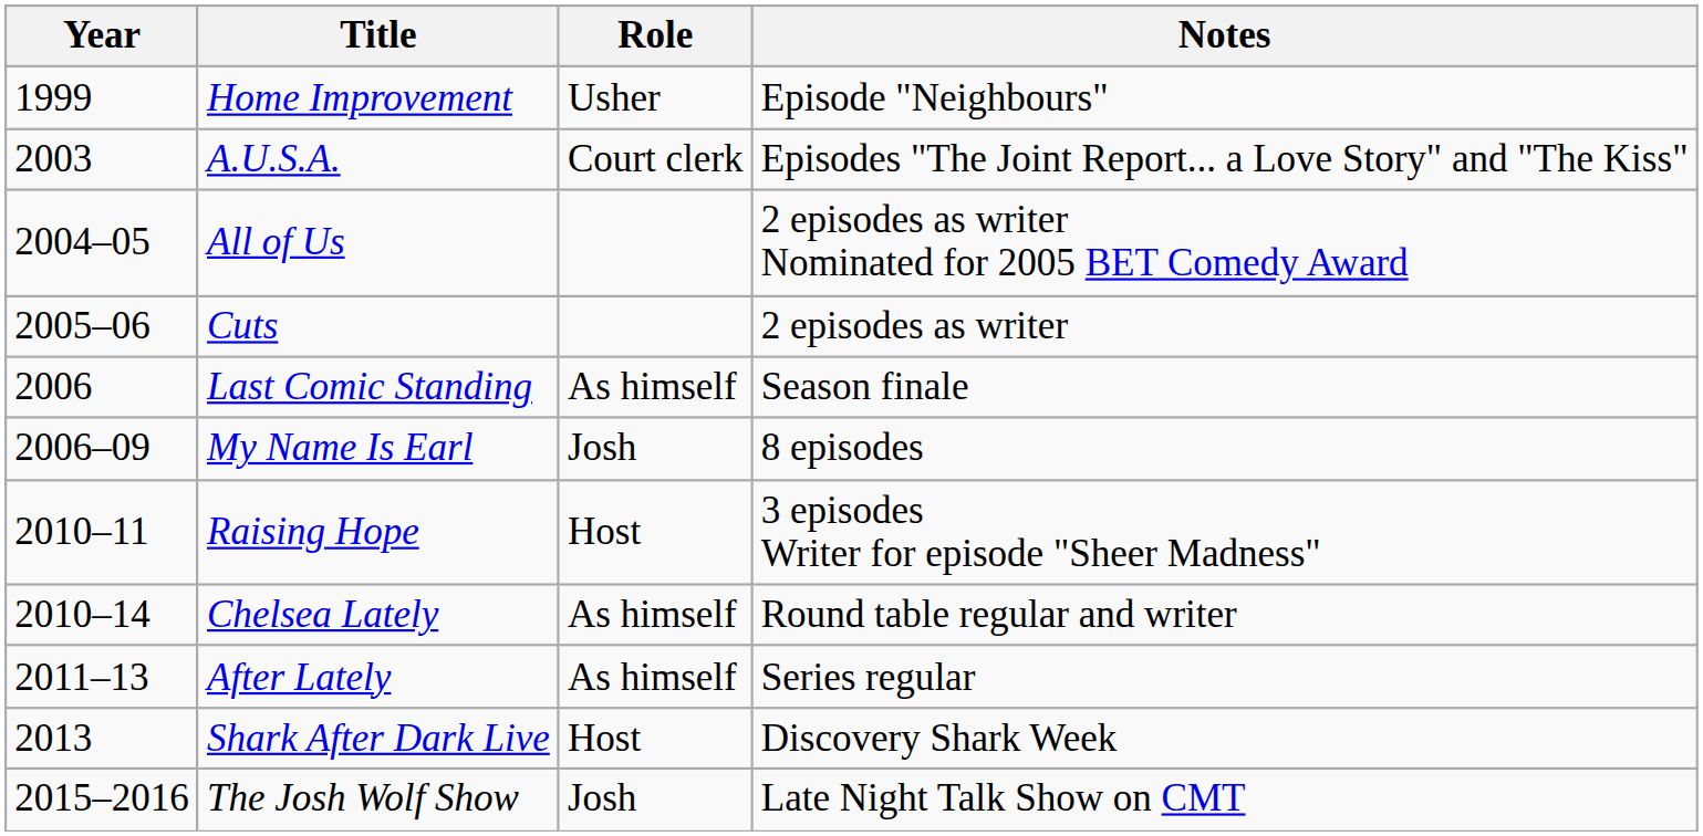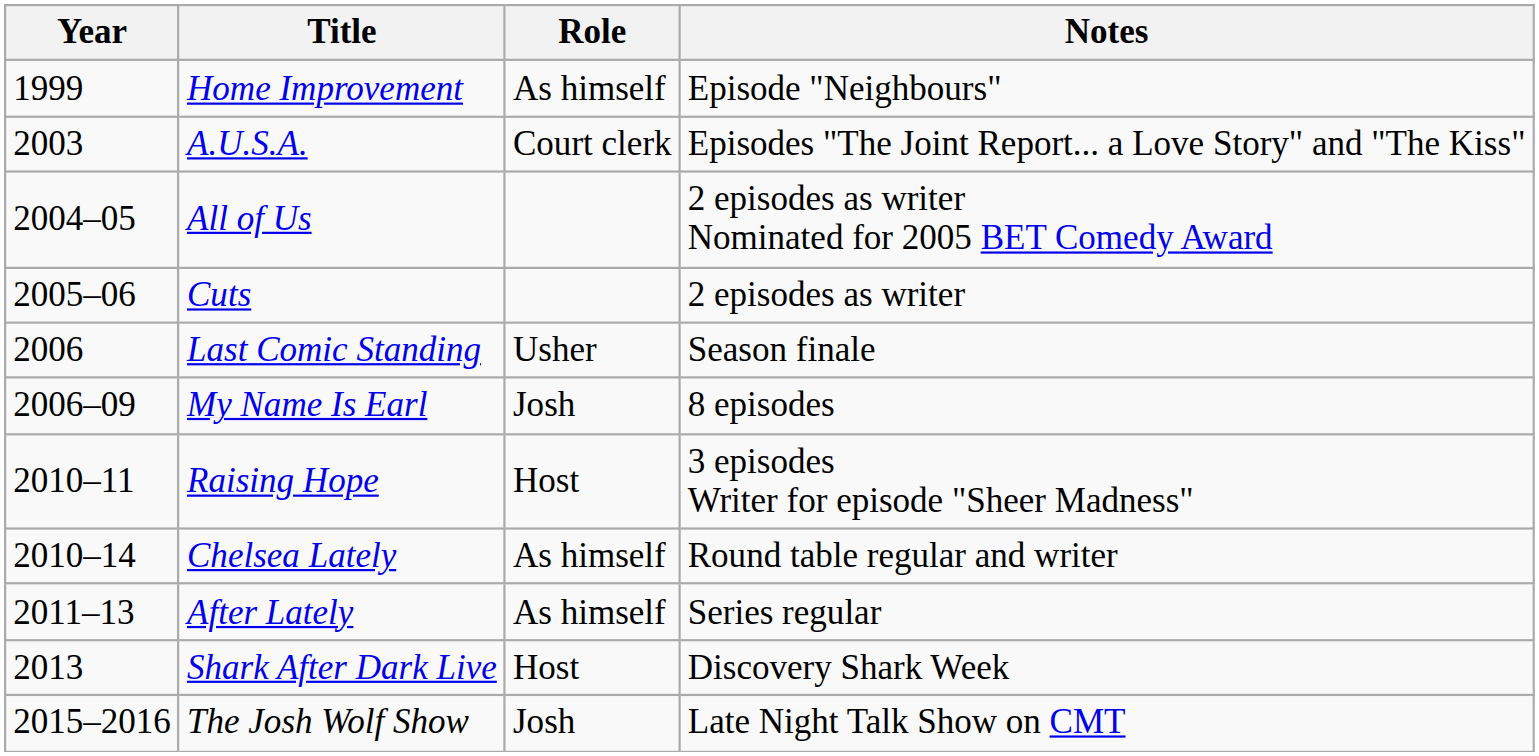Home Improvement | Role: Usher -> As himself
Last Comic Standing | Role: As himself -> Usher
